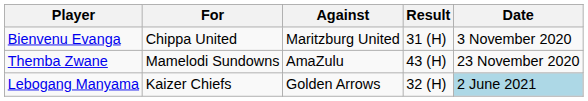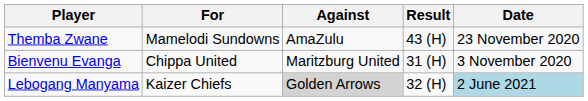rows swapped: Bienvenu Evanga <-> Themba Zwane
Lebogang Manyama | Against: no background -> lightgrey background
